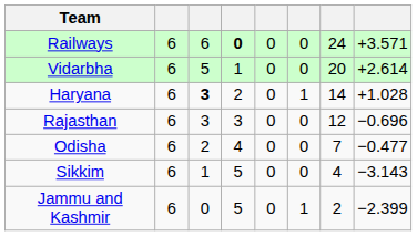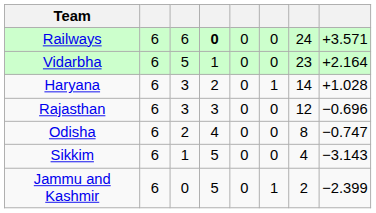Vidarbha | column 7: 20 -> 23
Vidarbha | column 8: +2.614 -> +2.164
Haryana | column 3: bold -> normal
Odisha | column 7: 7 -> 8
Odisha | column 8: −0.477 -> −0.747
